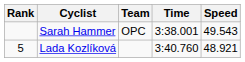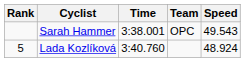columns swapped: Team <-> Time
Lada Kozlíková | Speed: 48.921 -> 48.924
